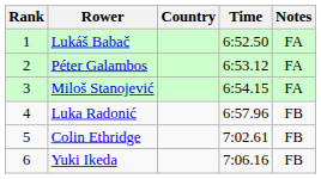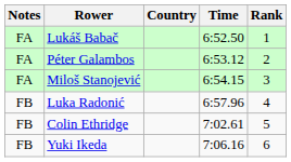columns swapped: Rank <-> Notes
